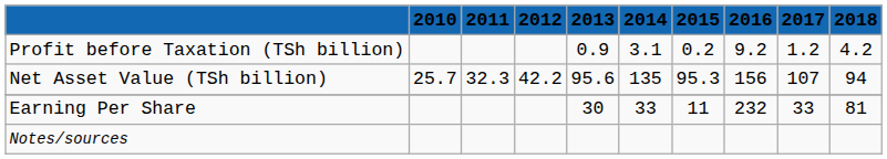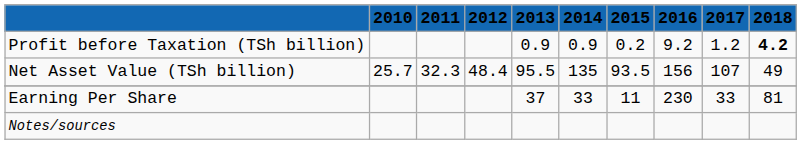Profit before Taxation (TSh billion) | 2014: 3.1 -> 0.9
Profit before Taxation (TSh billion) | 2018: normal -> bold
Net Asset Value (TSh billion) | 2012: 42.2 -> 48.4
Net Asset Value (TSh billion) | 2013: 95.6 -> 95.5
Net Asset Value (TSh billion) | 2015: 95.3 -> 93.5
Net Asset Value (TSh billion) | 2018: 94 -> 49
Earning Per Share | 2013: 30 -> 37
Earning Per Share | 2016: 232 -> 230
